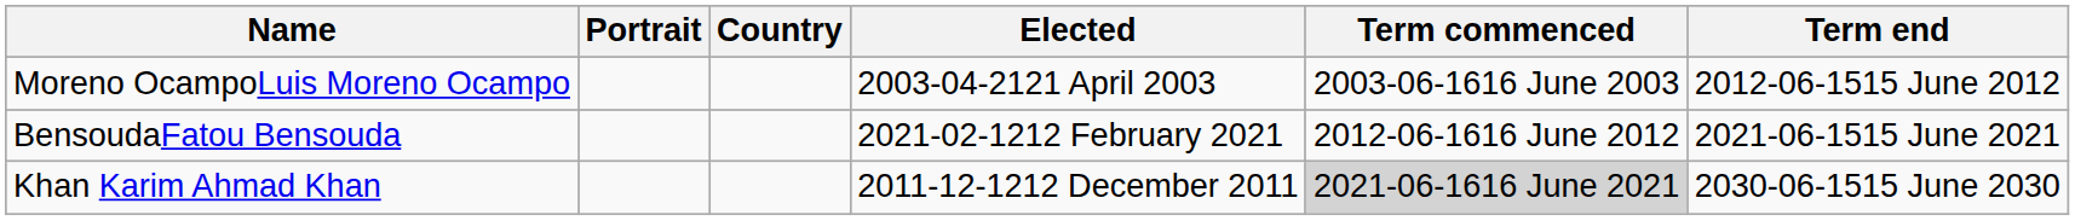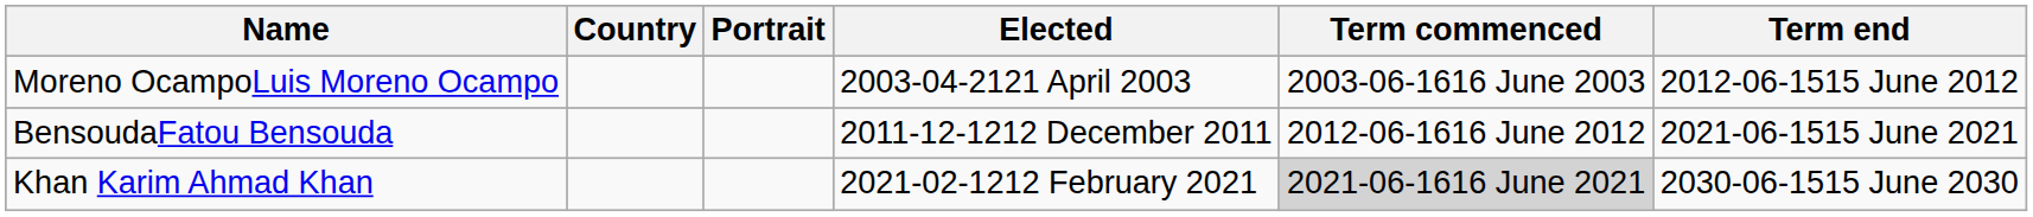columns swapped: Portrait <-> Country
BensoudaFatou Bensouda | Elected: 2021-02-1212 February 2021 -> 2011-12-1212 December 2011
Khan Karim Ahmad Khan | Elected: 2011-12-1212 December 2011 -> 2021-02-1212 February 2021
